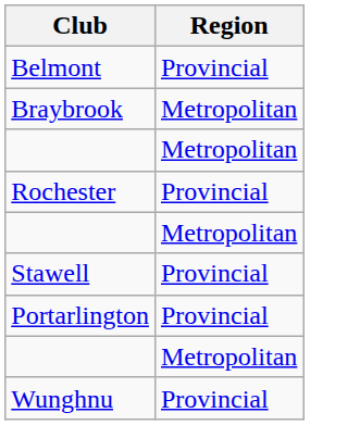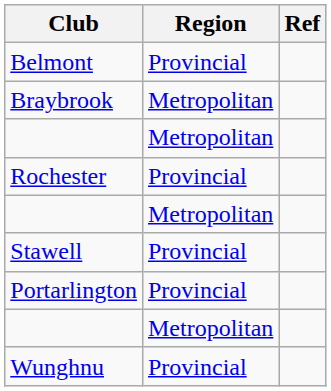+ column: Ref
